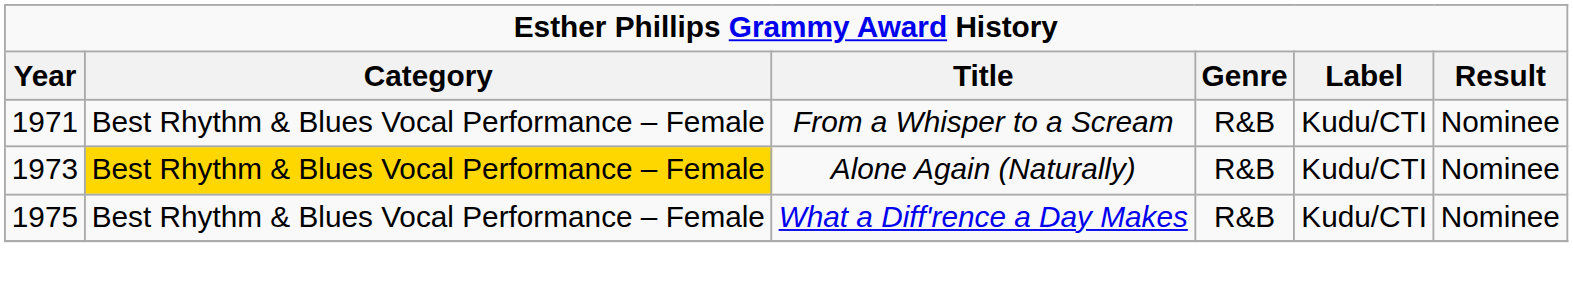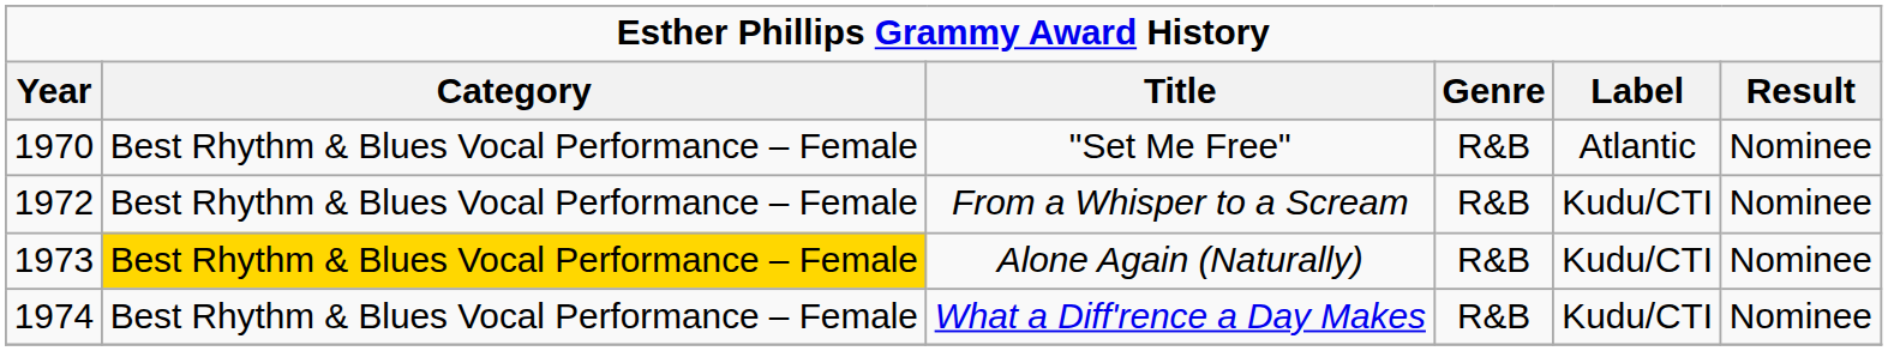+ row: 1970 | Best Rhythm & Blues Vocal Performance – Female | "Set Me Free" | R&B | Atlantic | Nominee
From a Whisper to a Scream | Year: 1971 -> 1972
What a Diff'rence a Day Makes | Year: 1975 -> 1974
